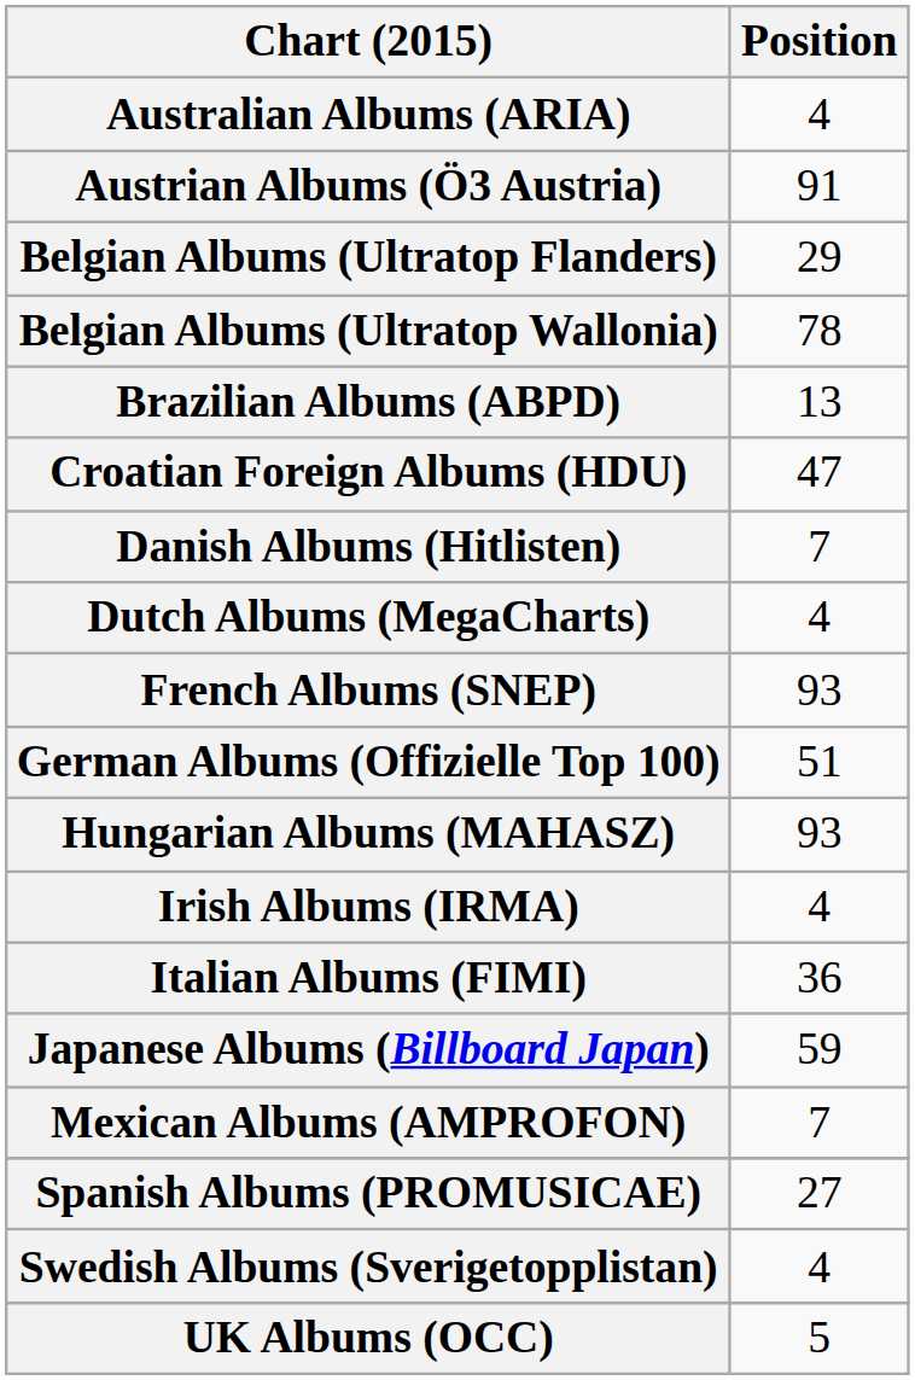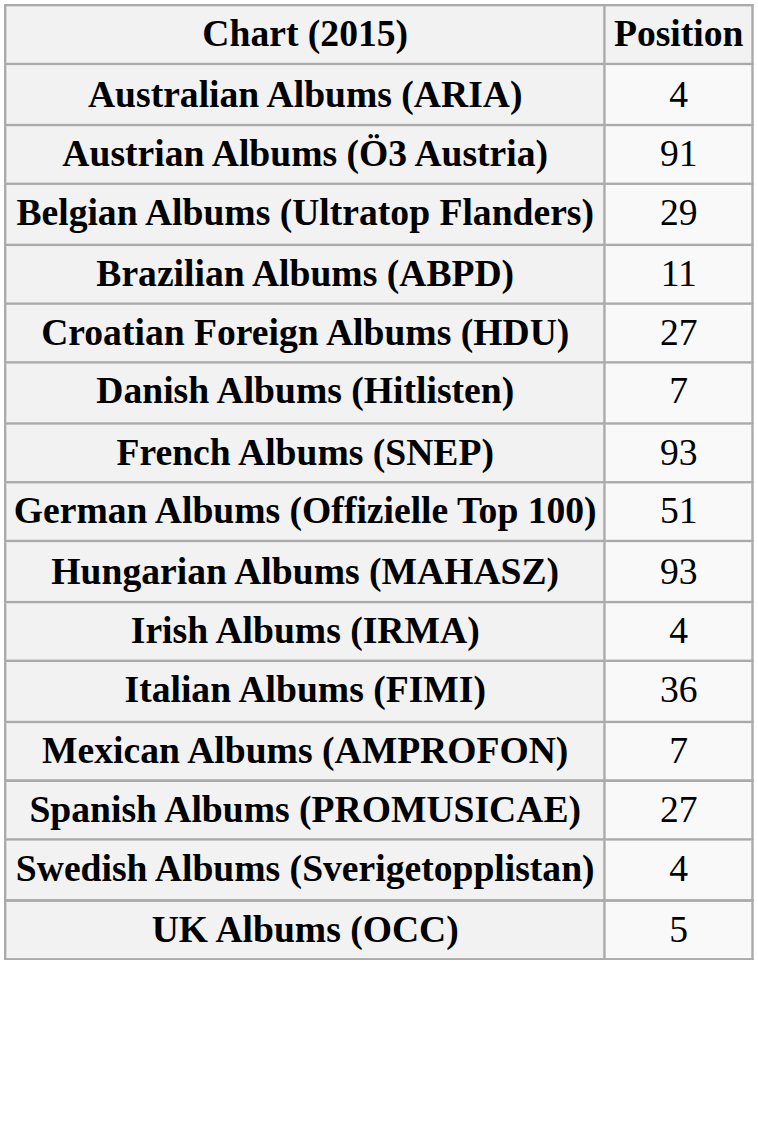- row: Belgian Albums (Ultratop Wallonia) | 78
Brazilian Albums (ABPD) | Position: 13 -> 11
Croatian Foreign Albums (HDU) | Position: 47 -> 27
- row: Dutch Albums (MegaCharts) | 4
- row: Japanese Albums (Billboard Japan) | 59
